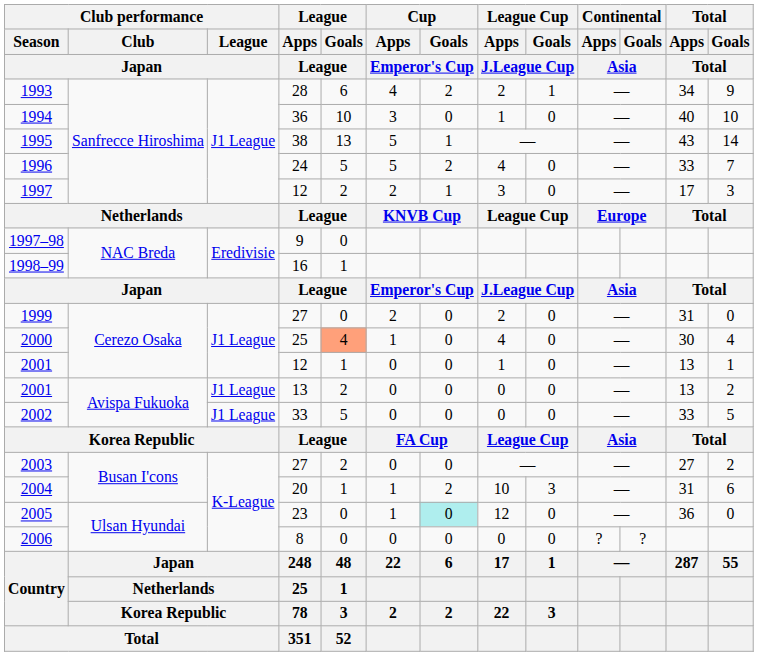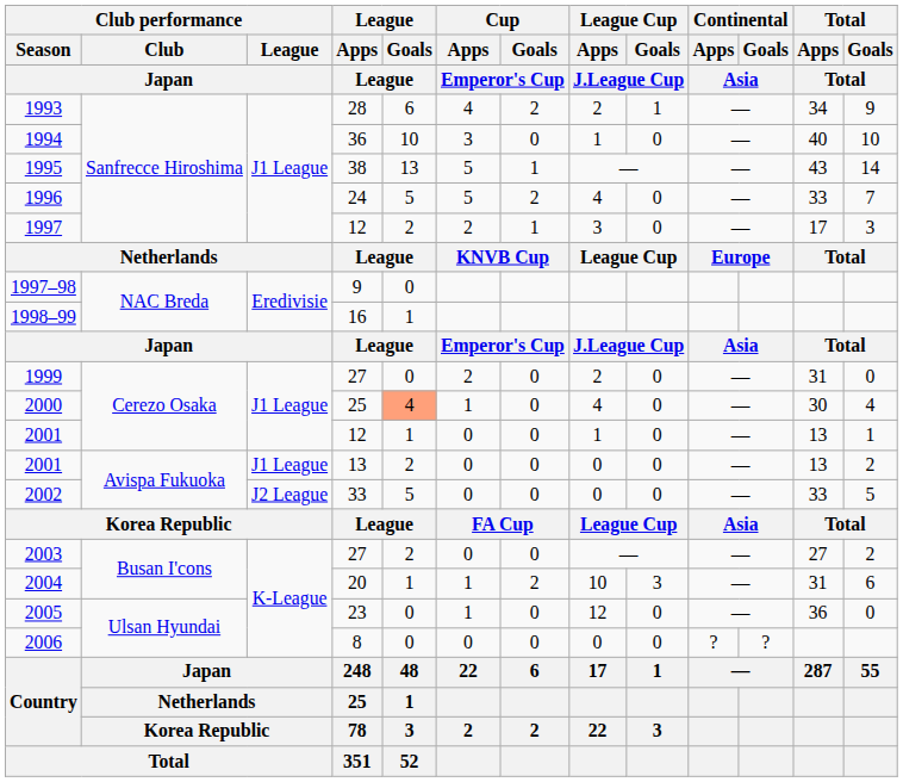2002 | Club performance / League / Japan: J1 League -> J2 League
2005 | Cup / Goals / Emperor's Cup: paleturquoise background -> no background
